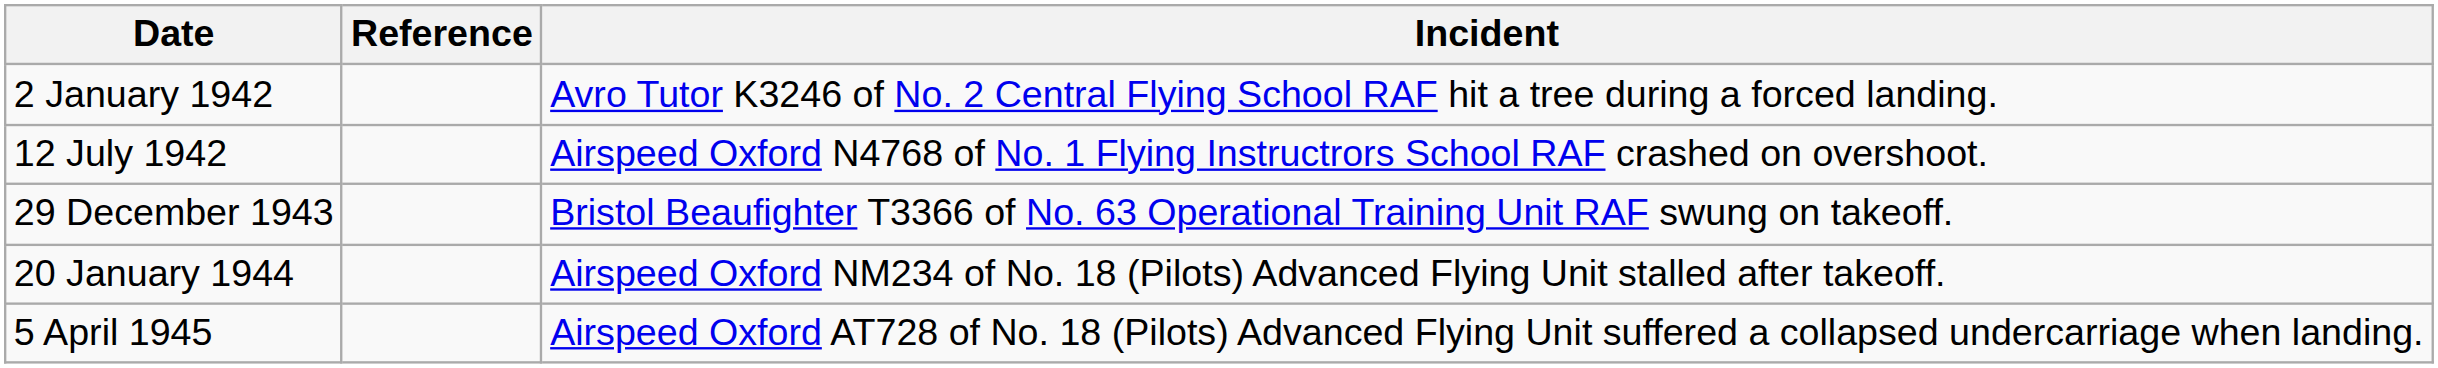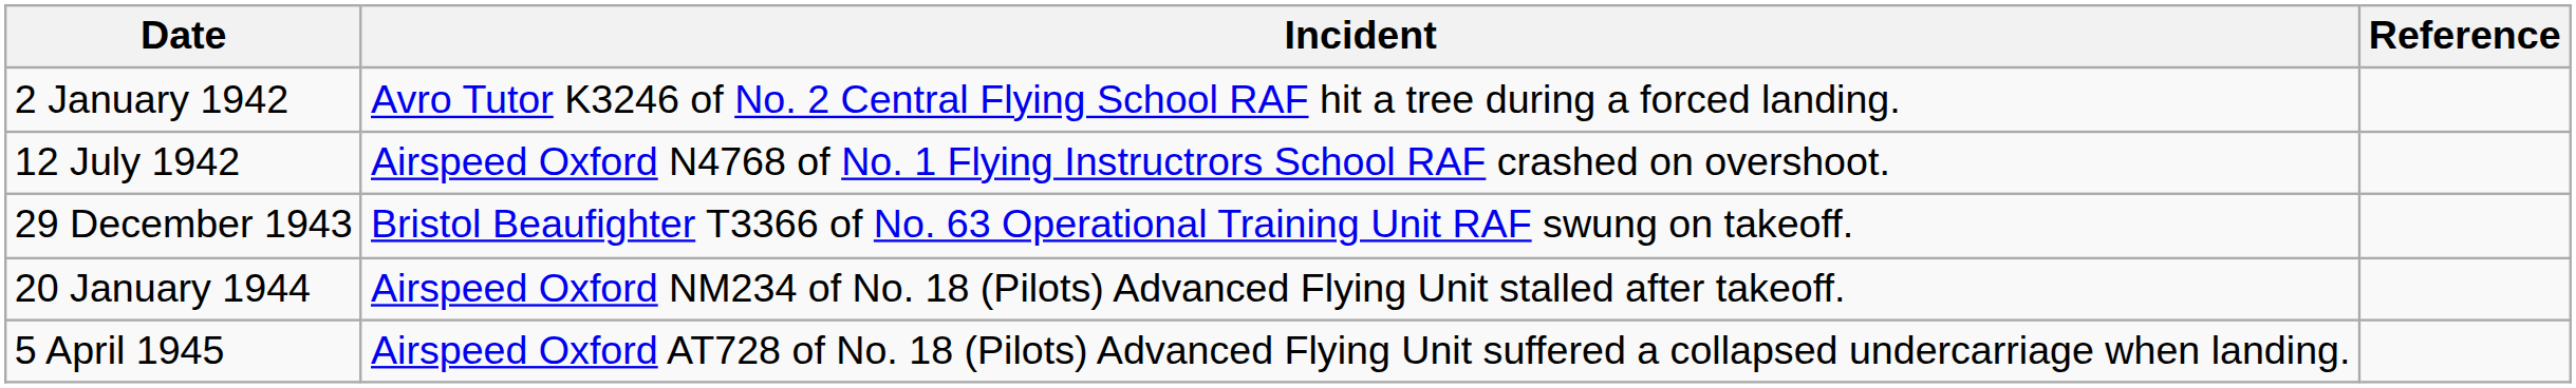columns swapped: Incident <-> Reference
